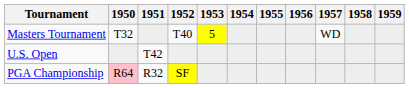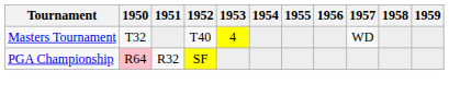Masters Tournament | 1953: 5 -> 4
- row: U.S. Open | T42
